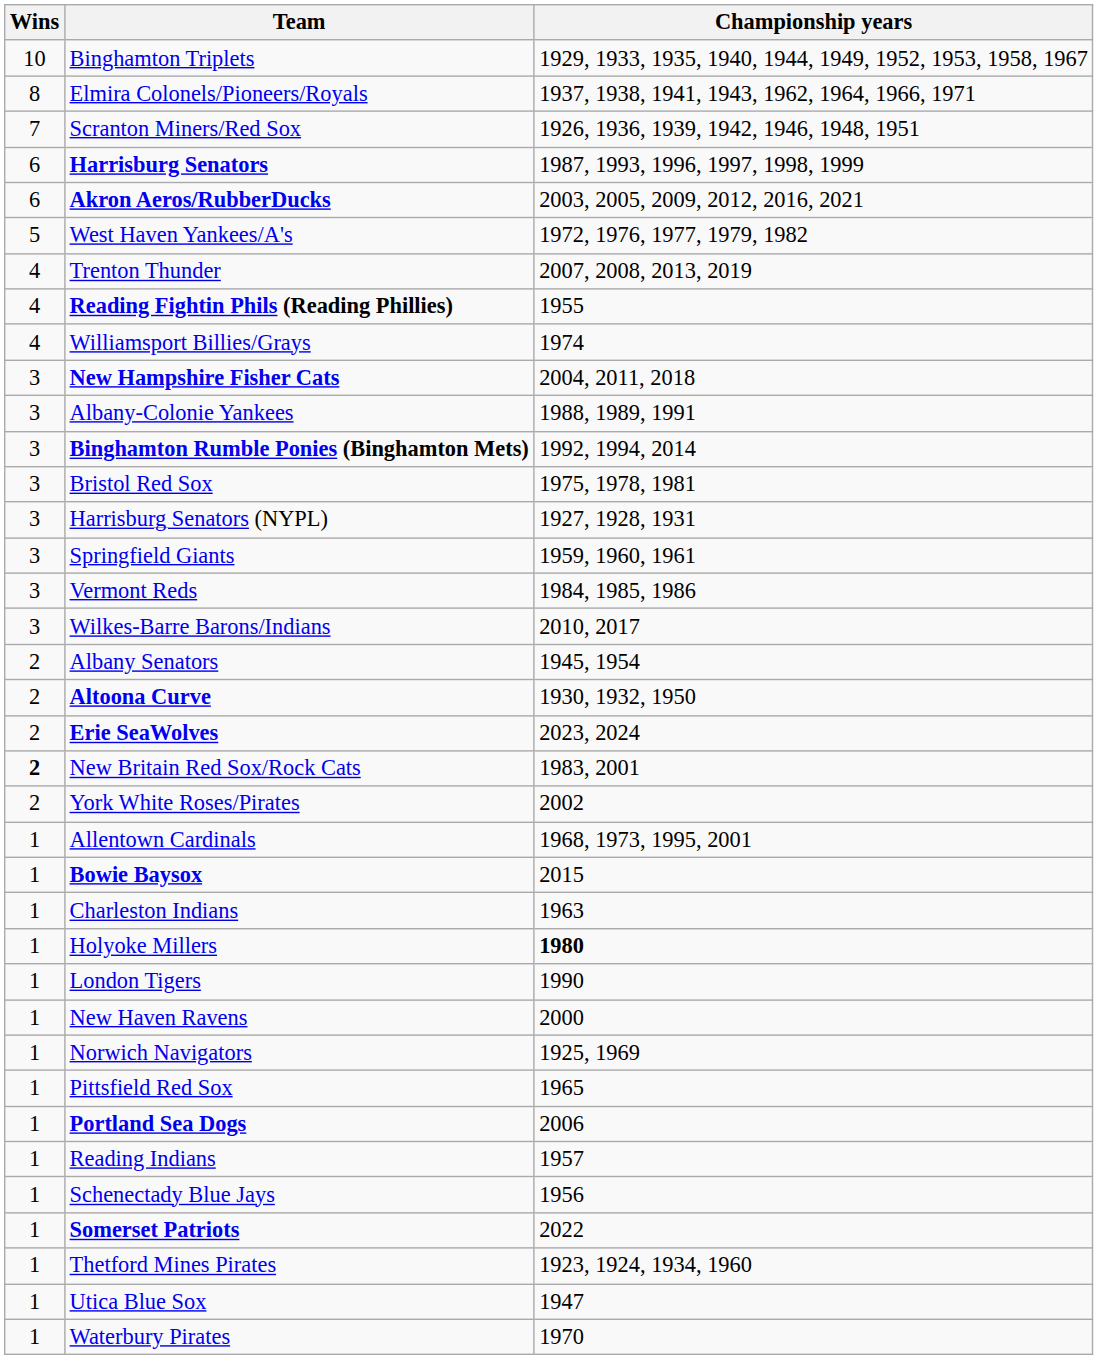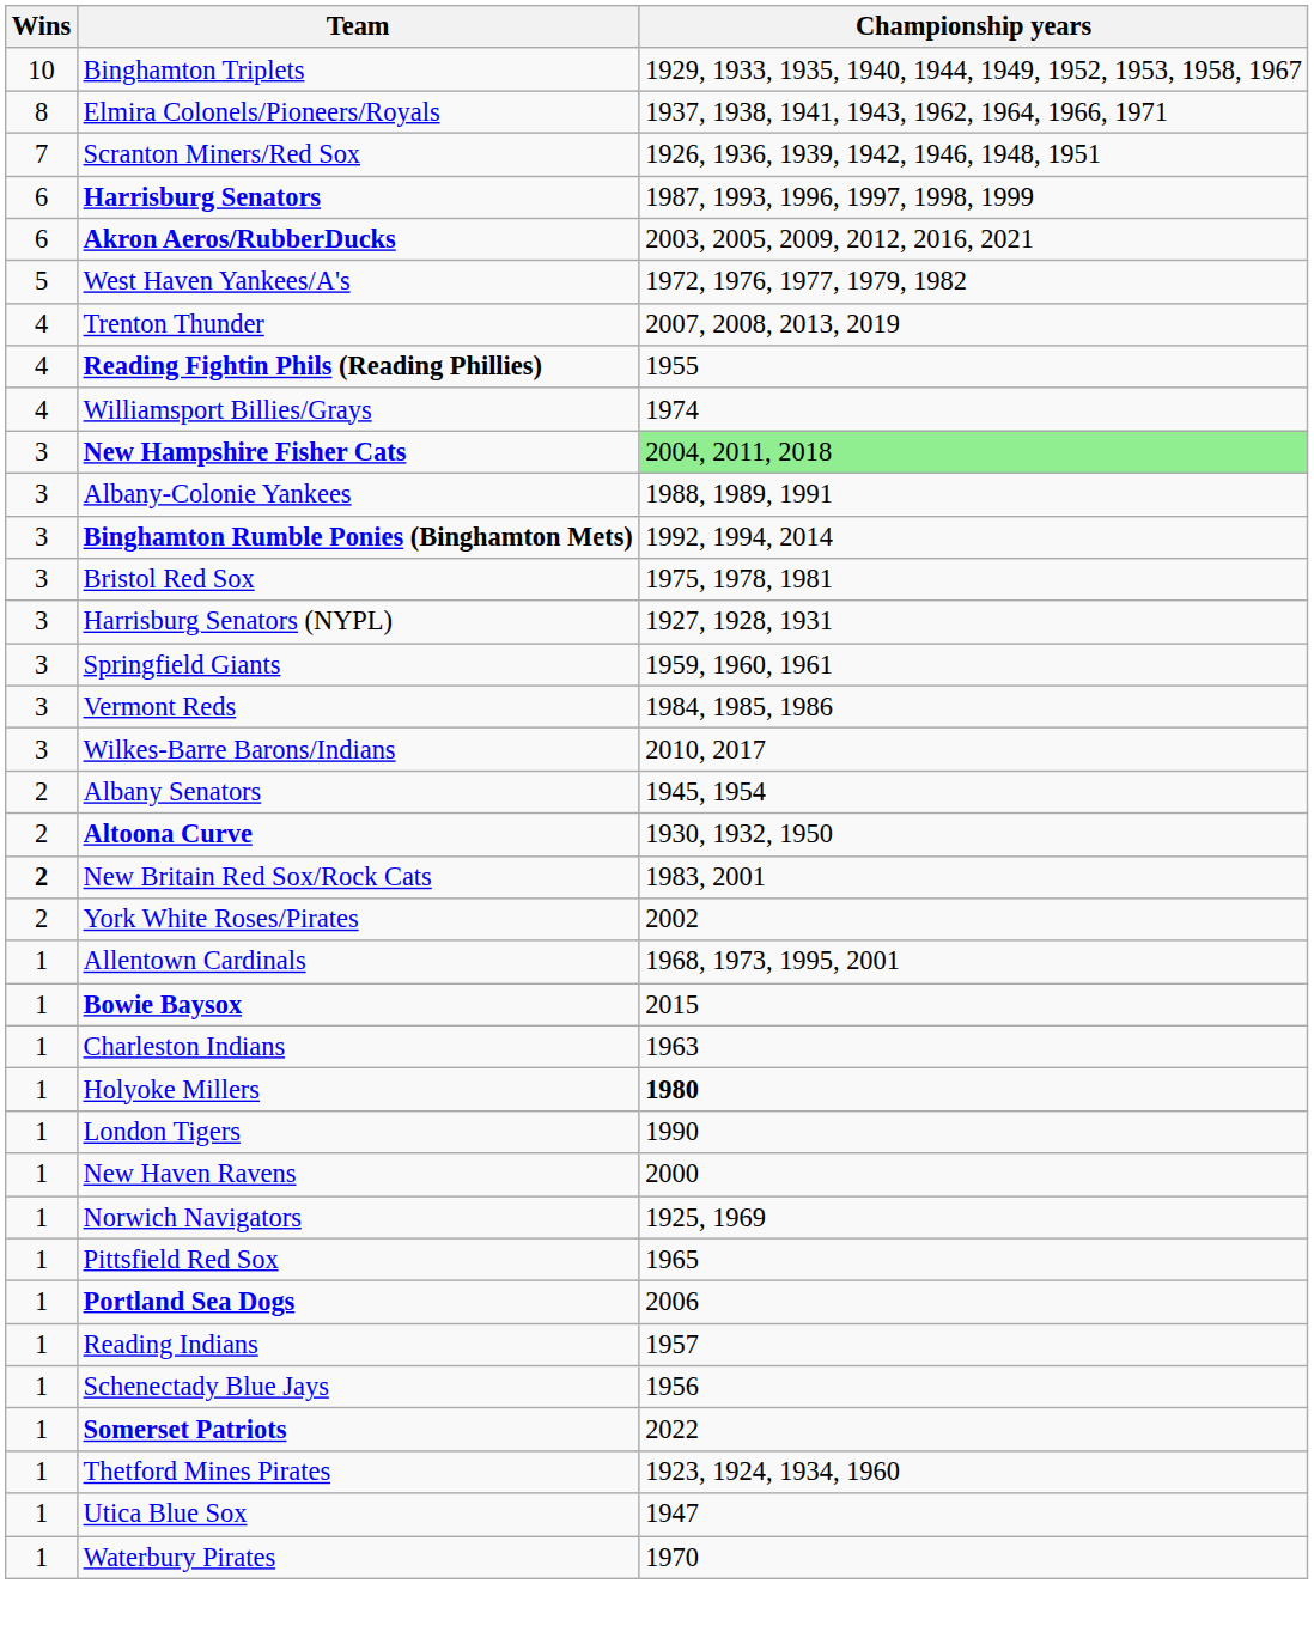New Hampshire Fisher Cats | Championship years: no background -> lightgreen background
- row: 2 | Erie SeaWolves | 2023, 2024
